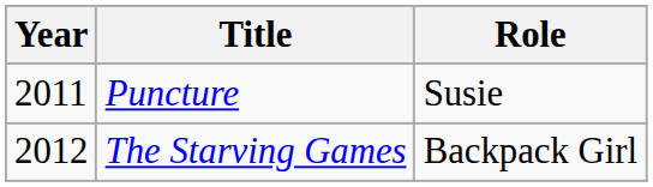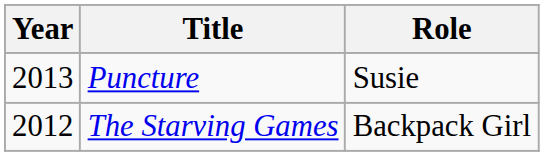Puncture | Year: 2011 -> 2013
